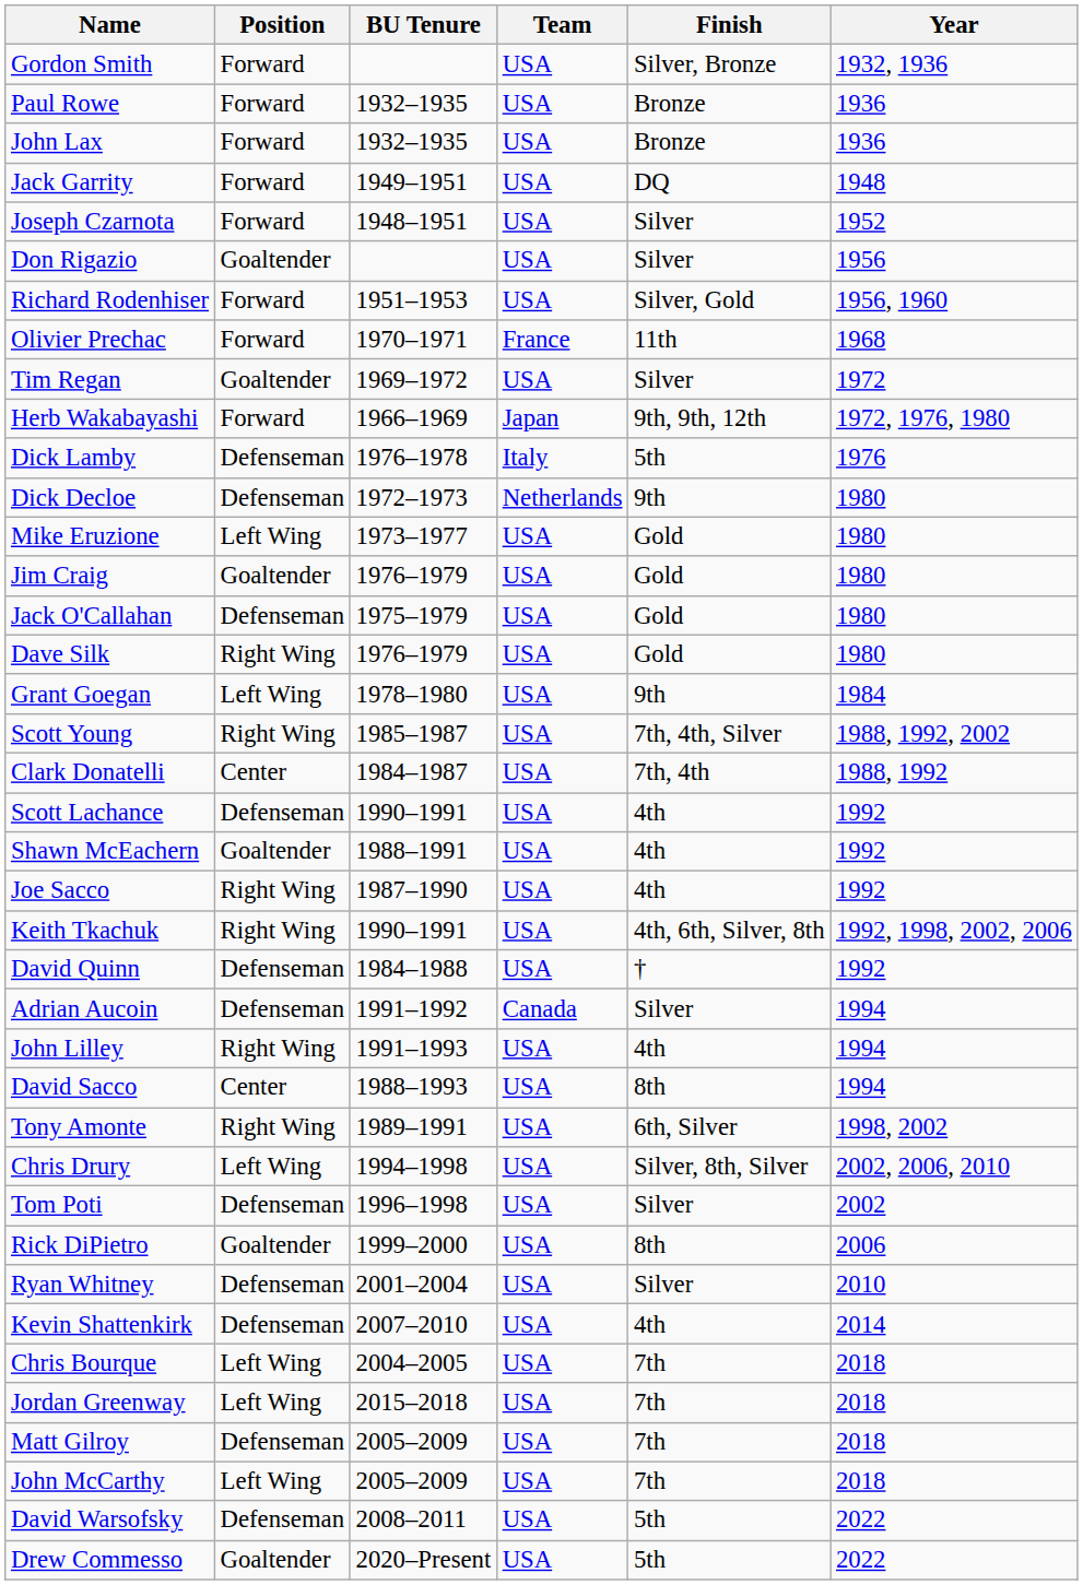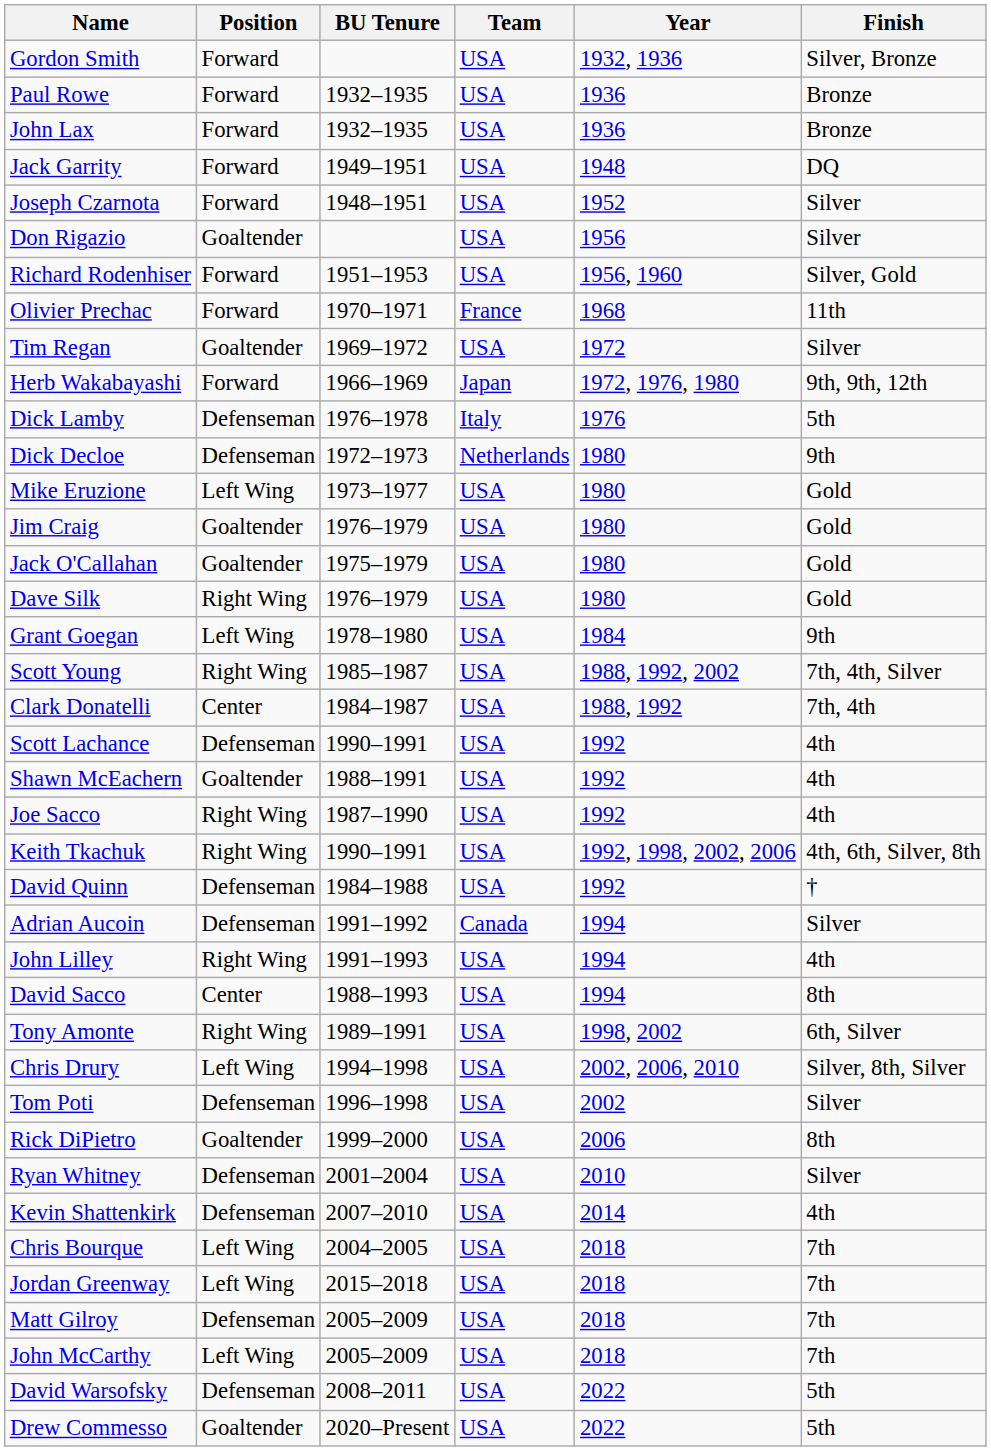columns swapped: Year <-> Finish
Jack O'Callahan | Position: Defenseman -> Goaltender
